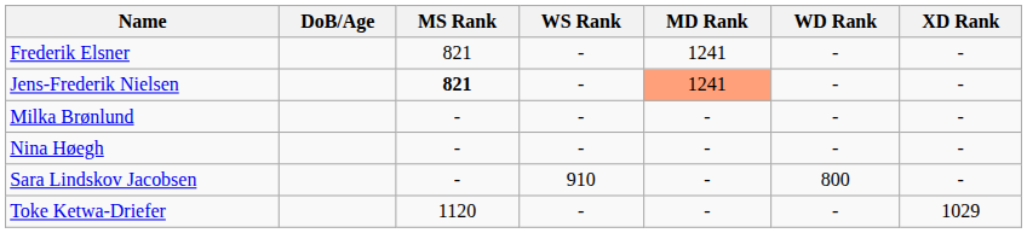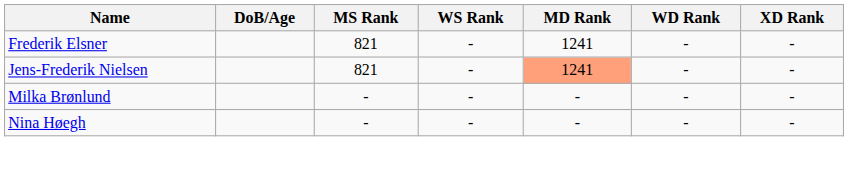Jens-Frederik Nielsen | MS Rank: bold -> normal
- row: Sara Lindskov Jacobsen | - | 910 | - | 800 | -
- row: Toke Ketwa-Driefer | 1120 | - | - | - | 1029
